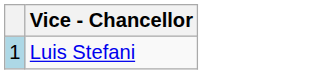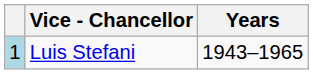+ column: Years | 1943–1965
